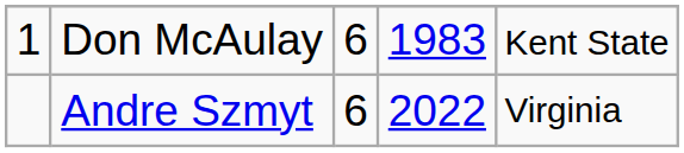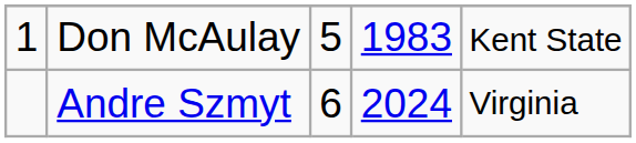Don McAulay | column 3: 6 -> 5
Andre Szmyt | column 4: 2022 -> 2024
